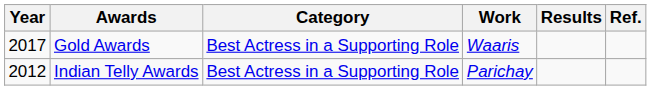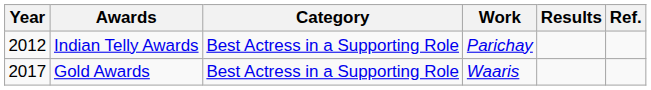rows swapped: Indian Telly Awards <-> Gold Awards
